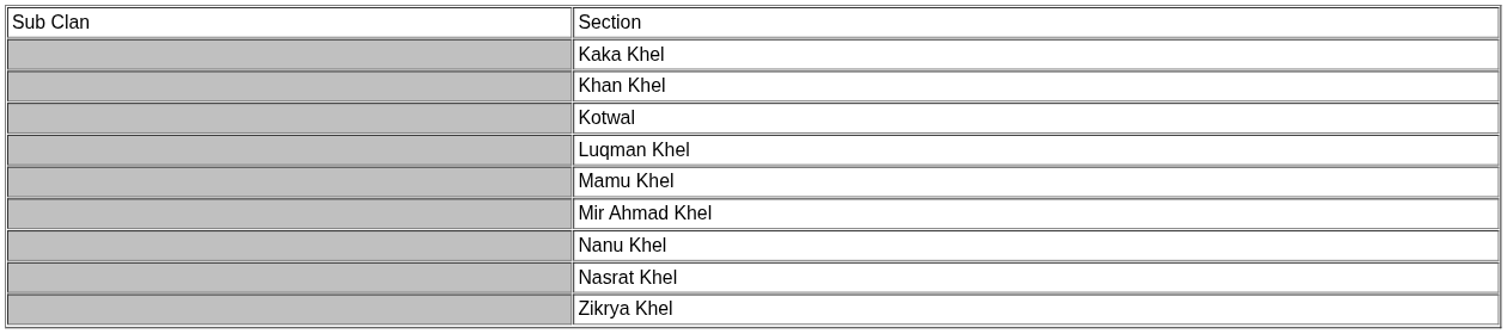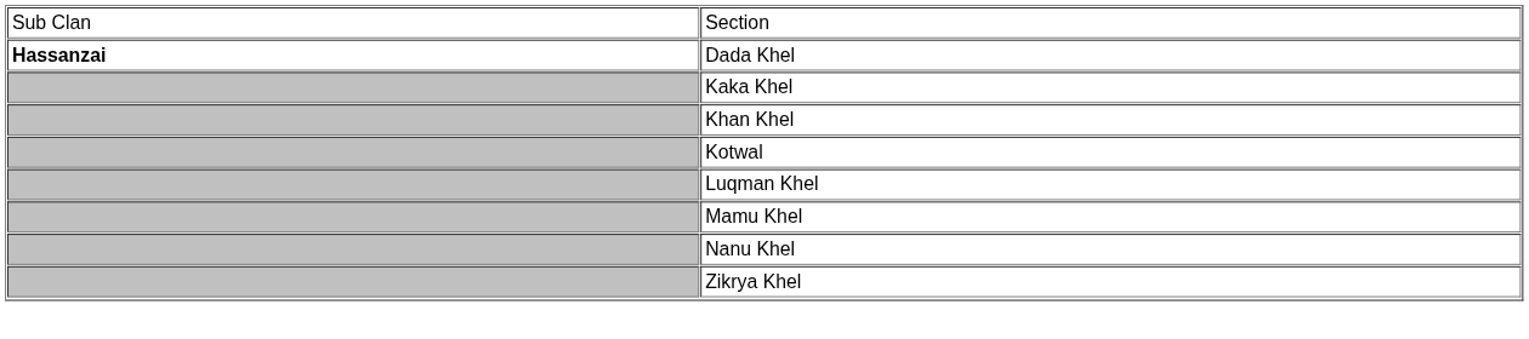+ row: Hassanzai | Dada Khel
- row: Mir Ahmad Khel
- row: Nasrat Khel
